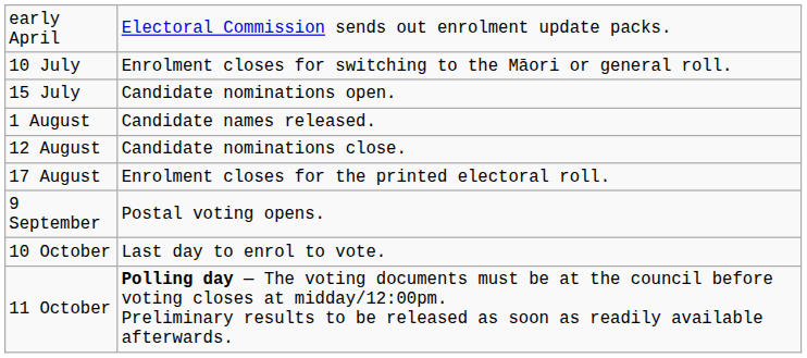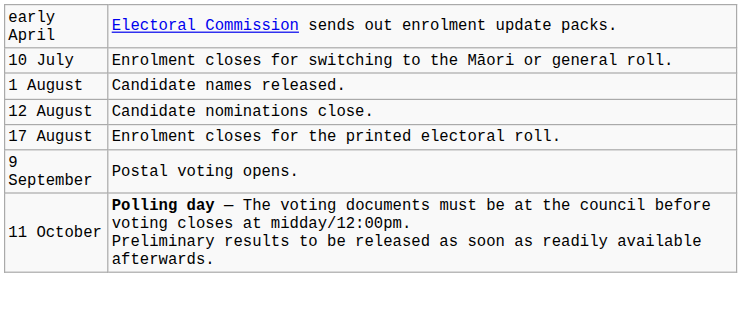- row: 15 July | Candidate nominations open.
- row: 10 October | Last day to enrol to vote.
